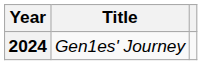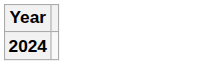- column: Title | Gen1es' Journey
